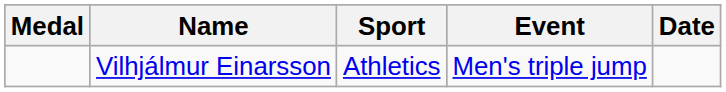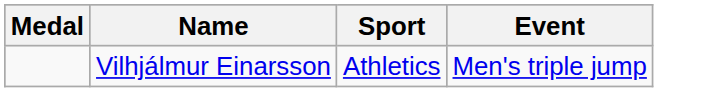- column: Date
